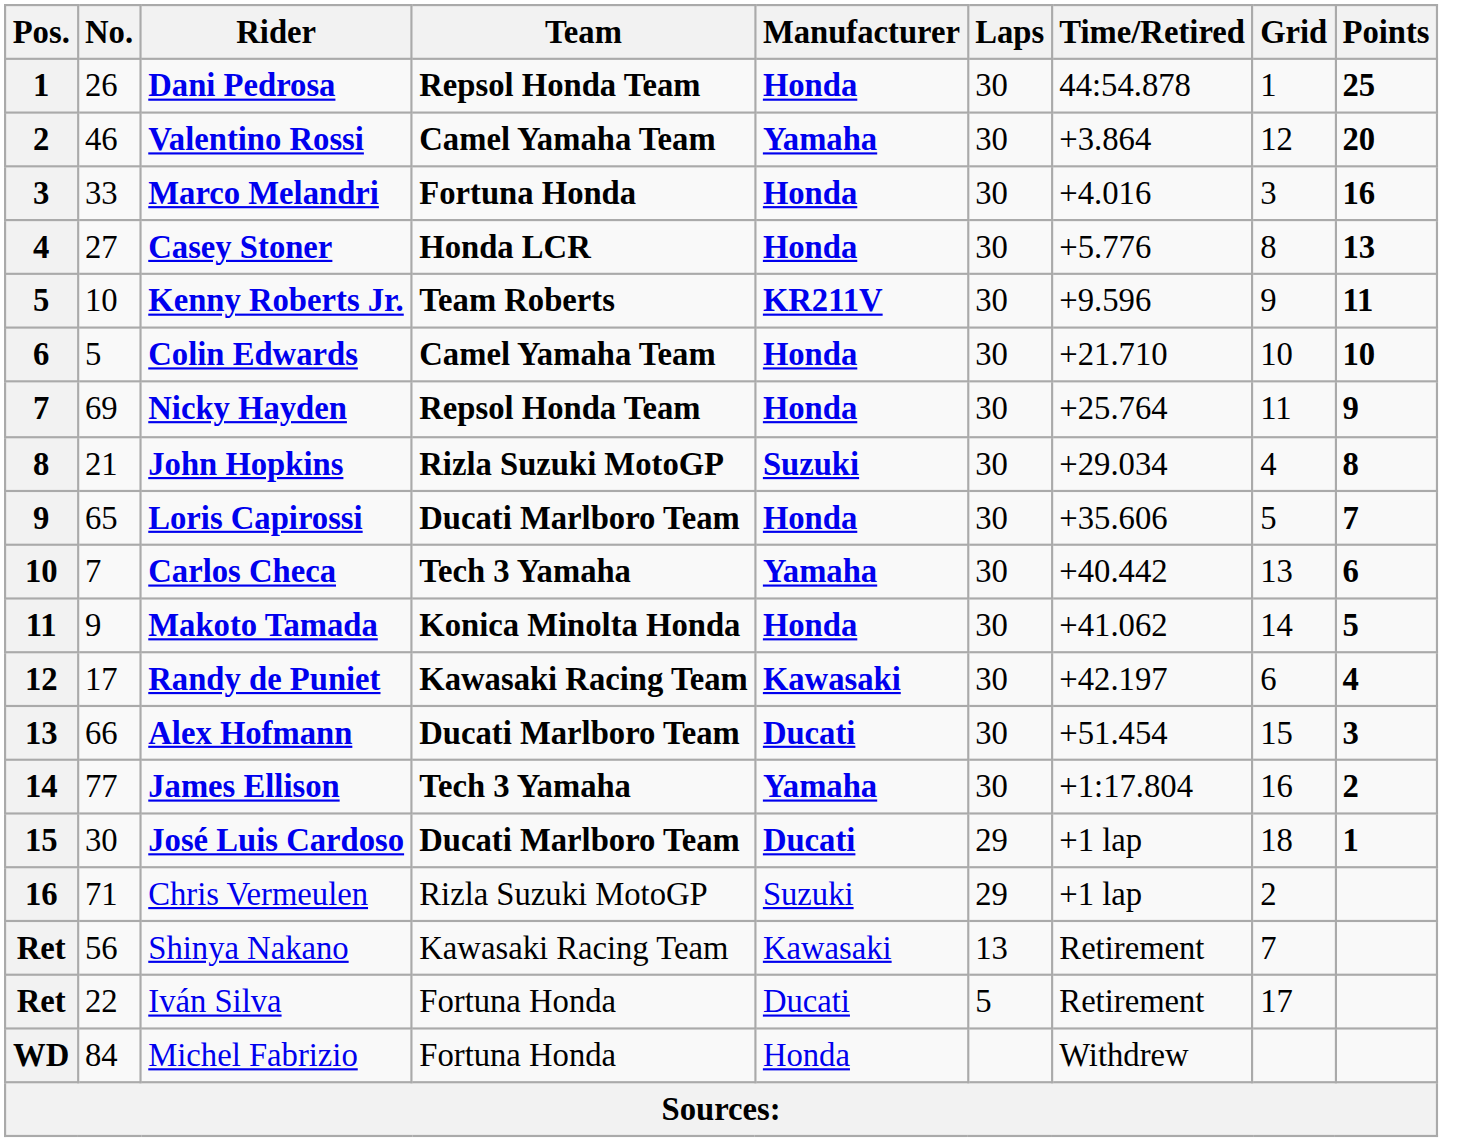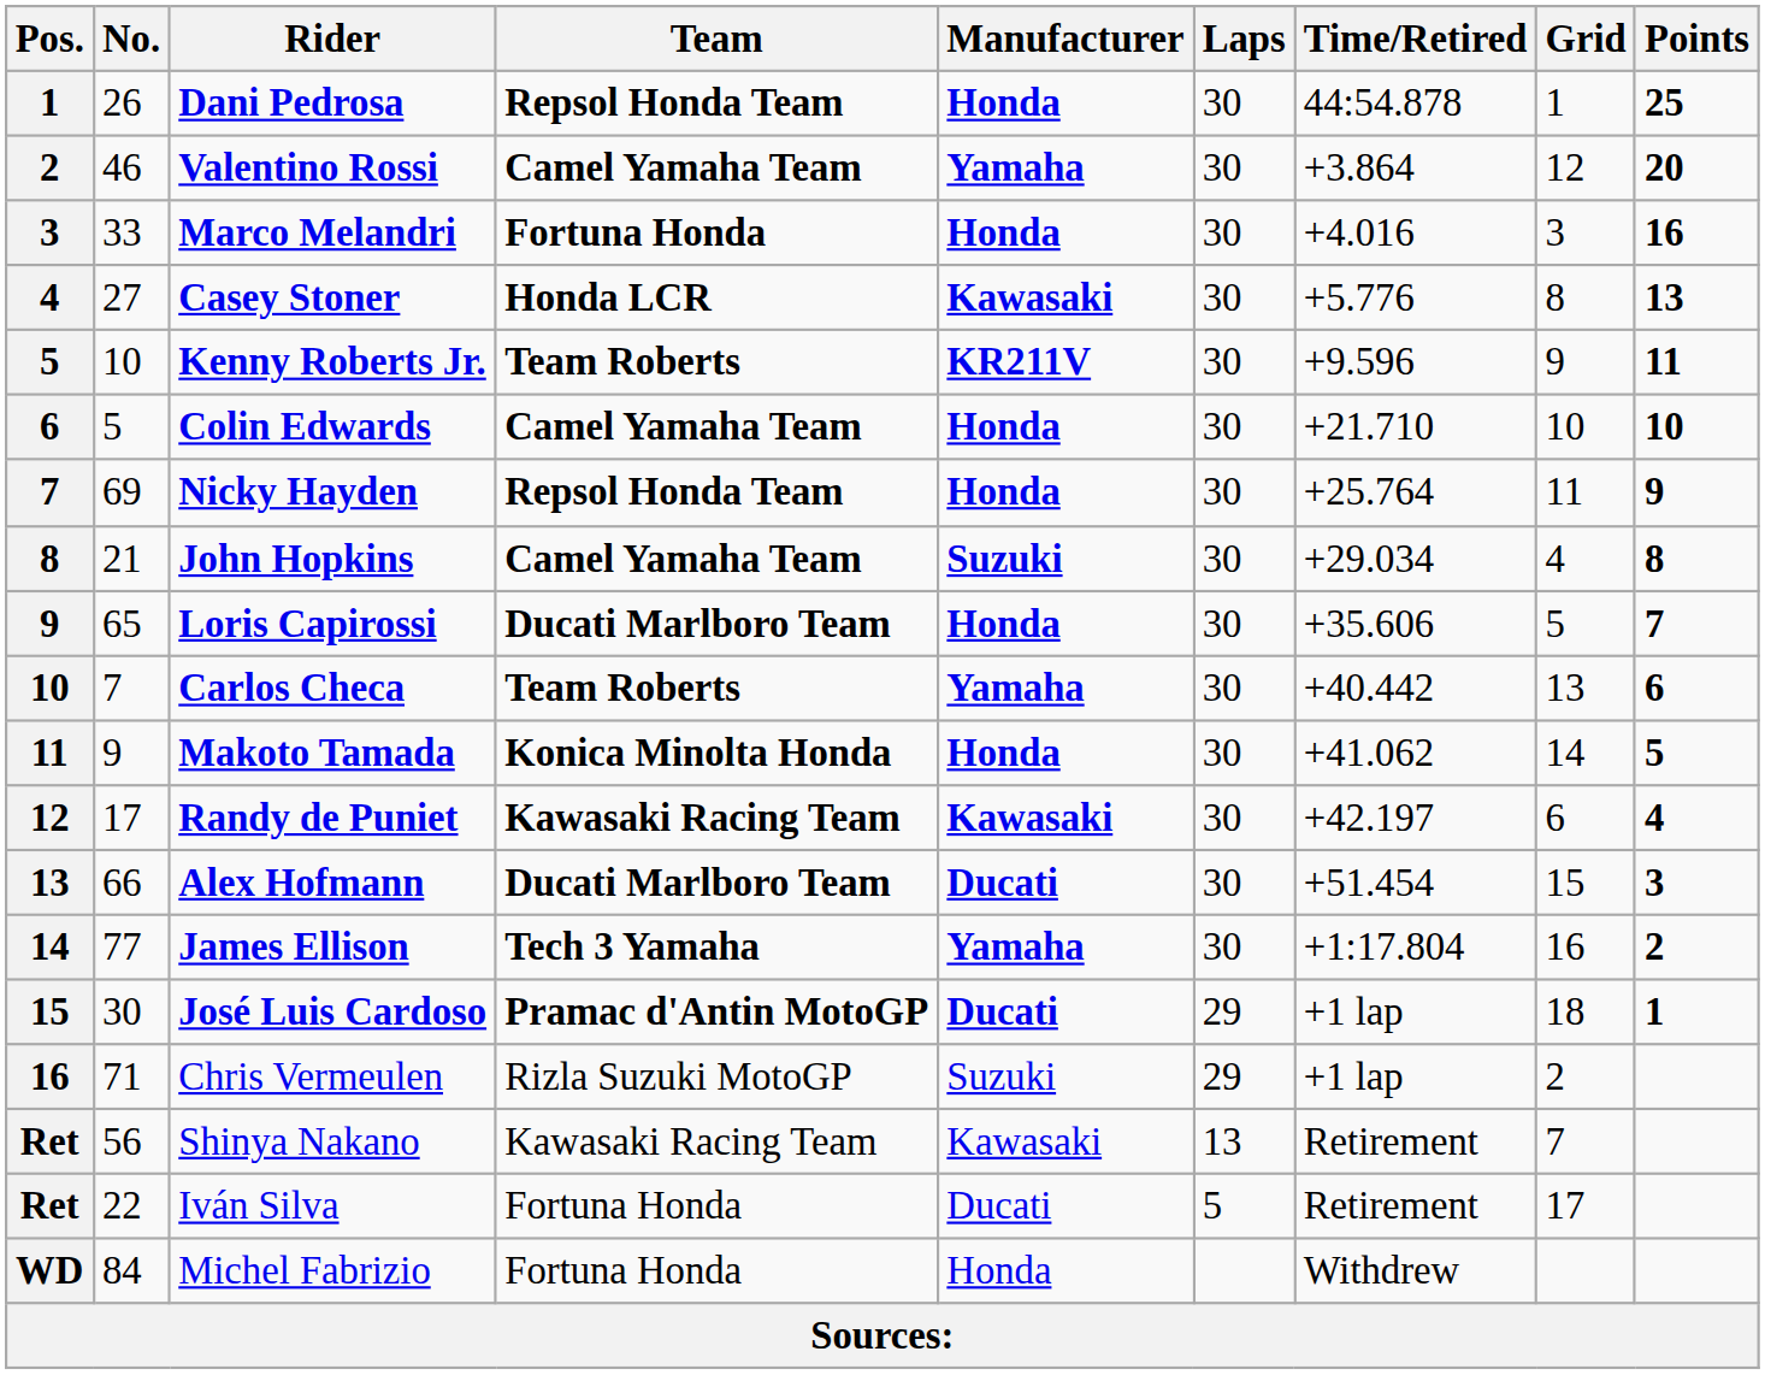Casey Stoner | Manufacturer: Honda -> Kawasaki
John Hopkins | Team: Rizla Suzuki MotoGP -> Camel Yamaha Team
Carlos Checa | Team: Tech 3 Yamaha -> Team Roberts
José Luis Cardoso | Team: Ducati Marlboro Team -> Pramac d'Antin MotoGP
